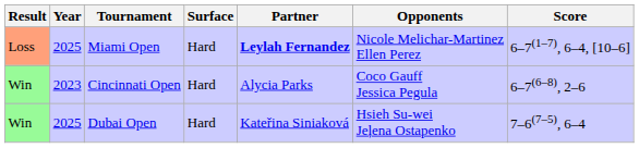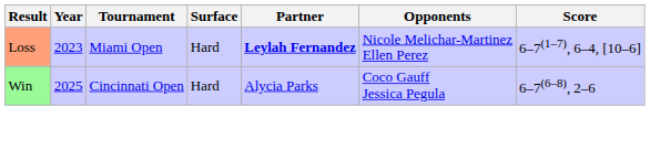Miami Open | Year: 2025 -> 2023
Cincinnati Open | Year: 2023 -> 2025
- row: Win | 2025 | Dubai Open | Hard | Kateřina Siniaková | Hsieh Su-wei Jeļena Ostapenko | 7–6(7–5), 6–4
